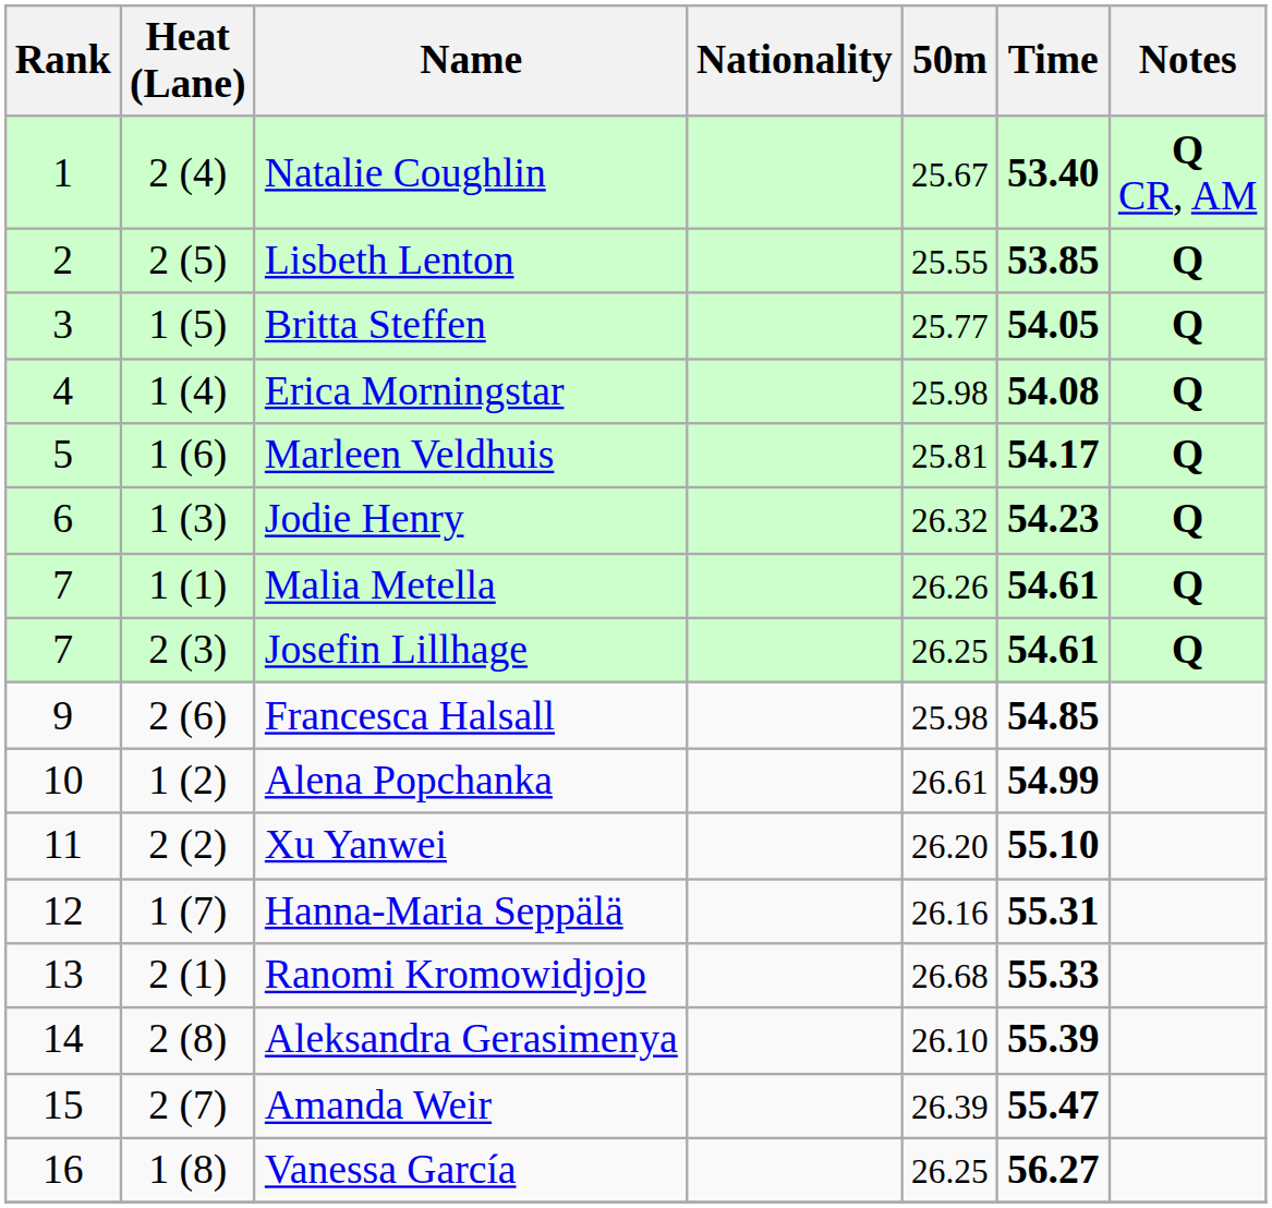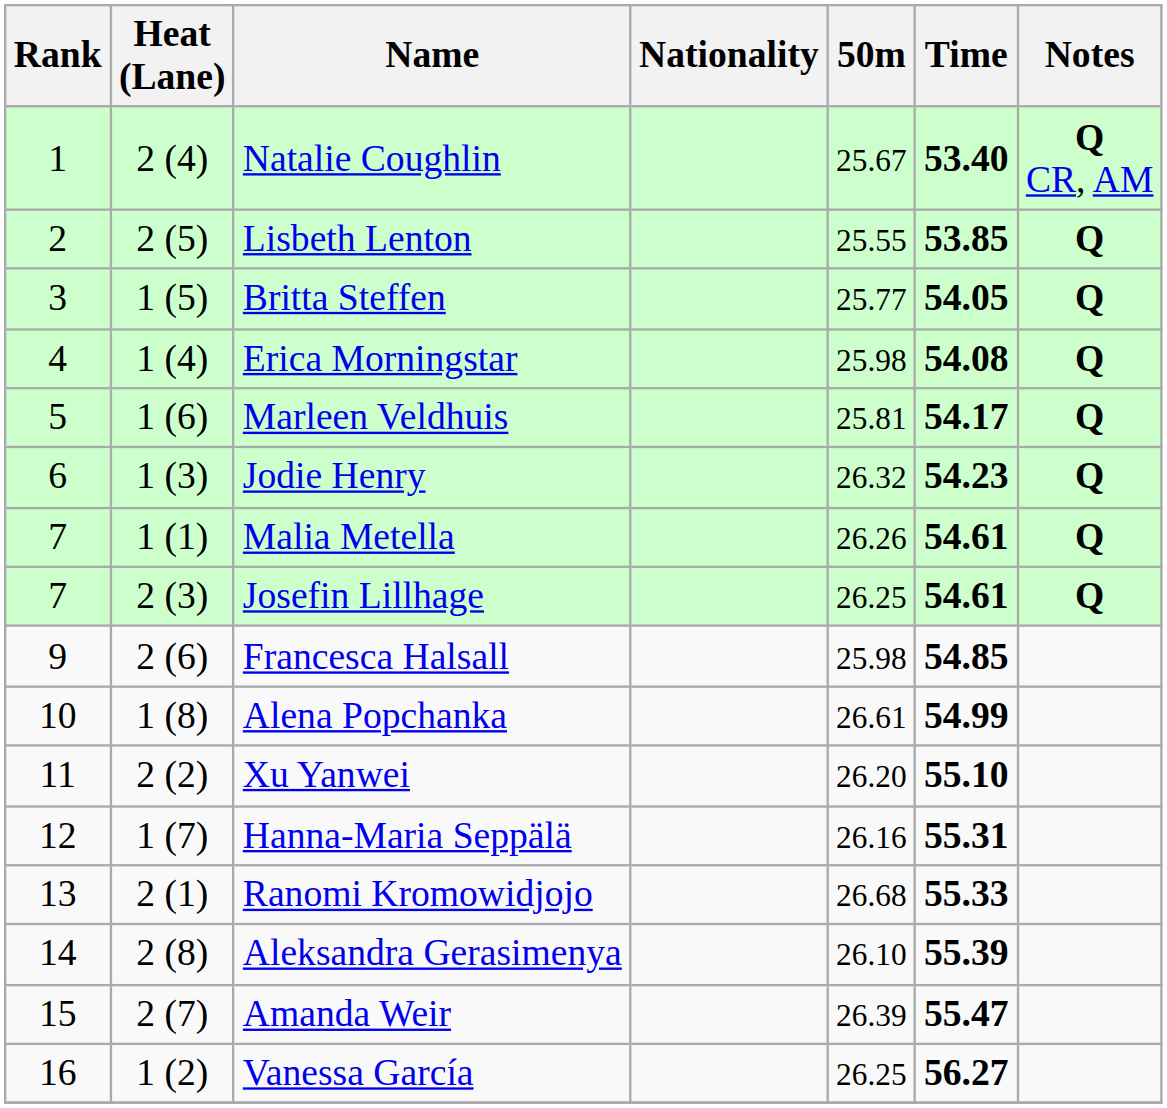Alena Popchanka | Heat (Lane): 1 (2) -> 1 (8)
Vanessa García | Heat (Lane): 1 (8) -> 1 (2)
